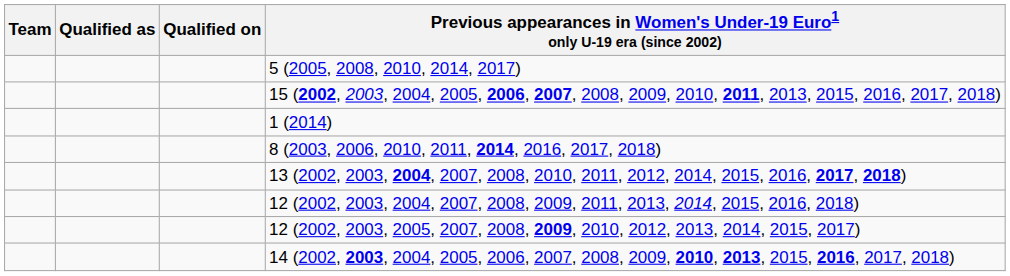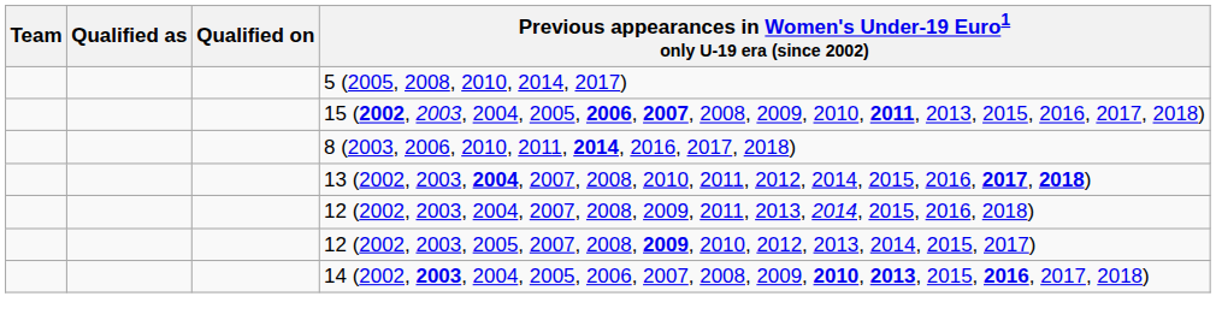- row: 1 (2014)
